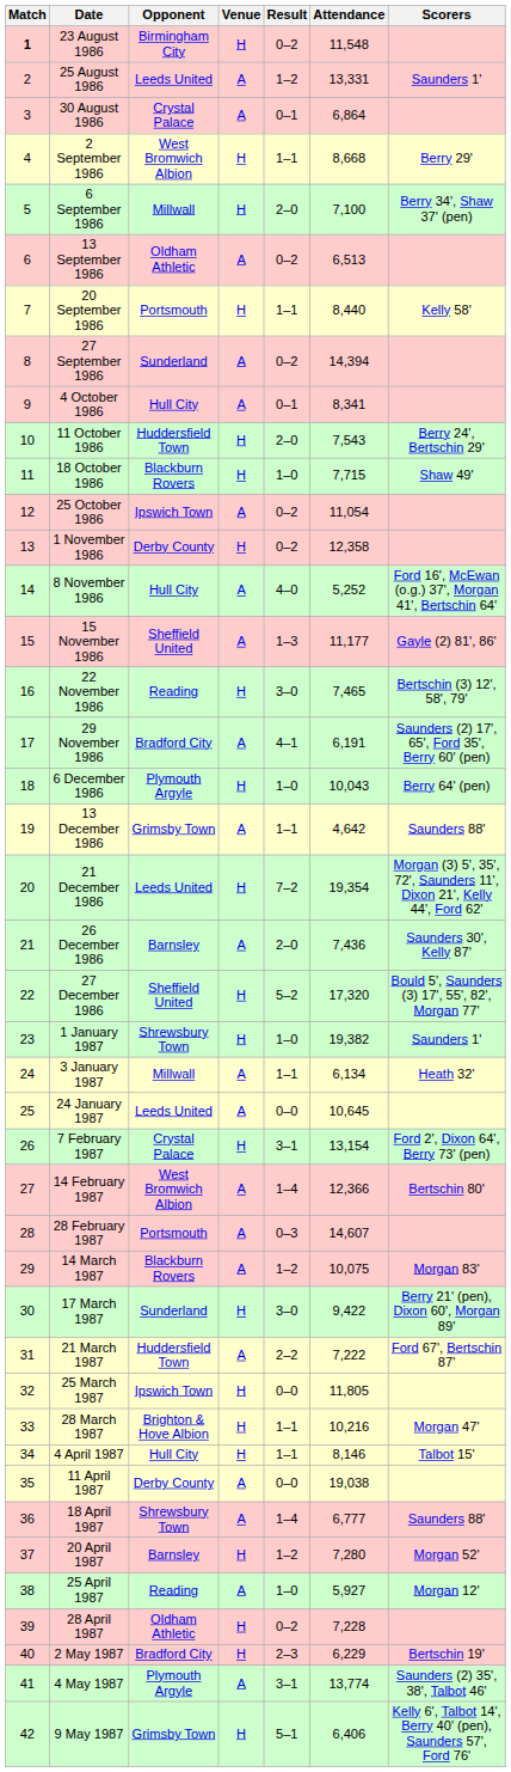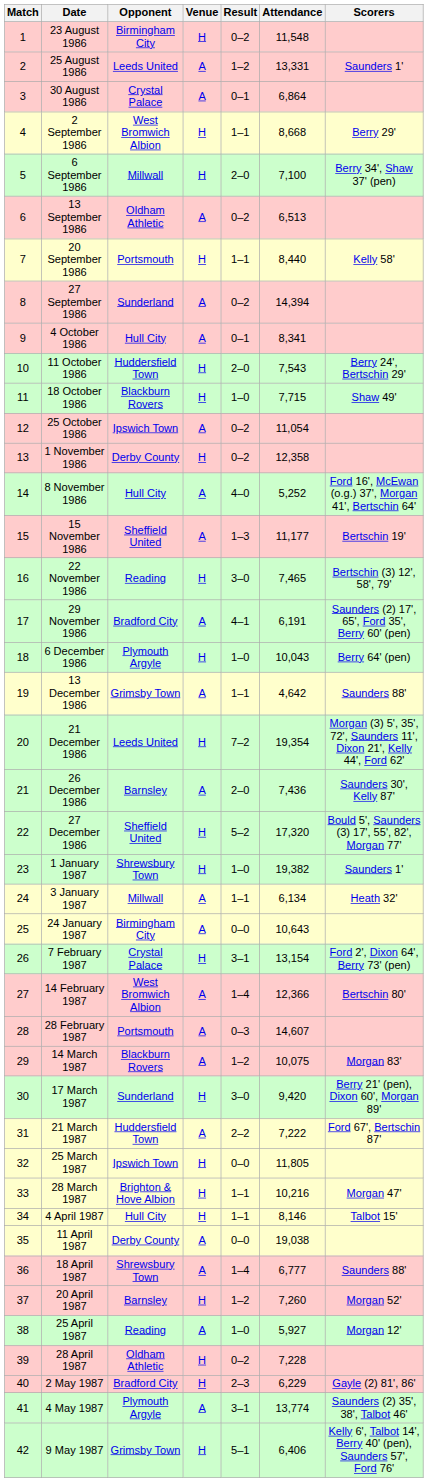23 August 1986 | Match: bold -> normal
15 November 1986 | Scorers: Gayle (2) 81', 86' -> Bertschin 19'
24 January 1987 | Opponent: Leeds United -> Birmingham City
24 January 1987 | Attendance: 10,645 -> 10,643
17 March 1987 | Attendance: 9,422 -> 9,420
20 April 1987 | Attendance: 7,280 -> 7,260
2 May 1987 | Scorers: Bertschin 19' -> Gayle (2) 81', 86'
